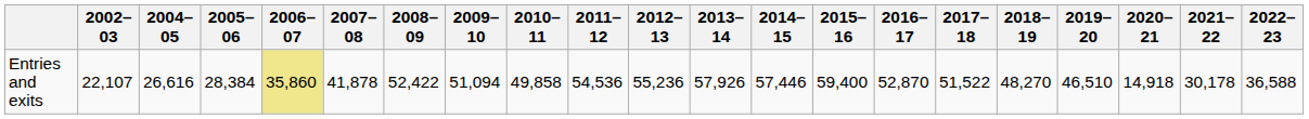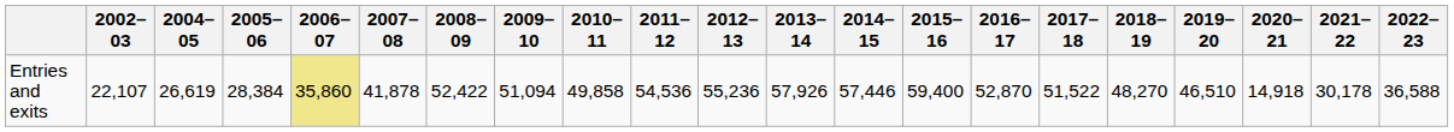Entries and exits | 2004–05: 26,616 -> 26,619
